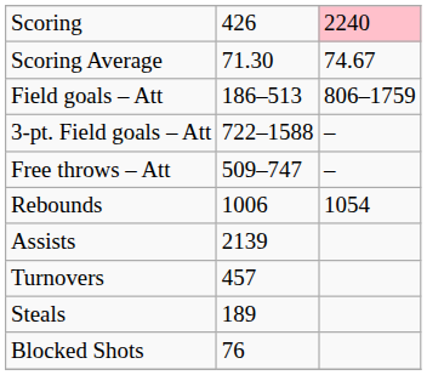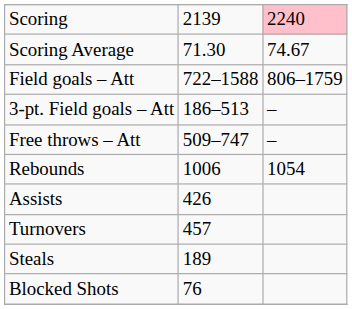Scoring | column 2: 426 -> 2139
Field goals – Att | column 2: 186–513 -> 722–1588
3-pt. Field goals – Att | column 2: 722–1588 -> 186–513
Assists | column 2: 2139 -> 426
